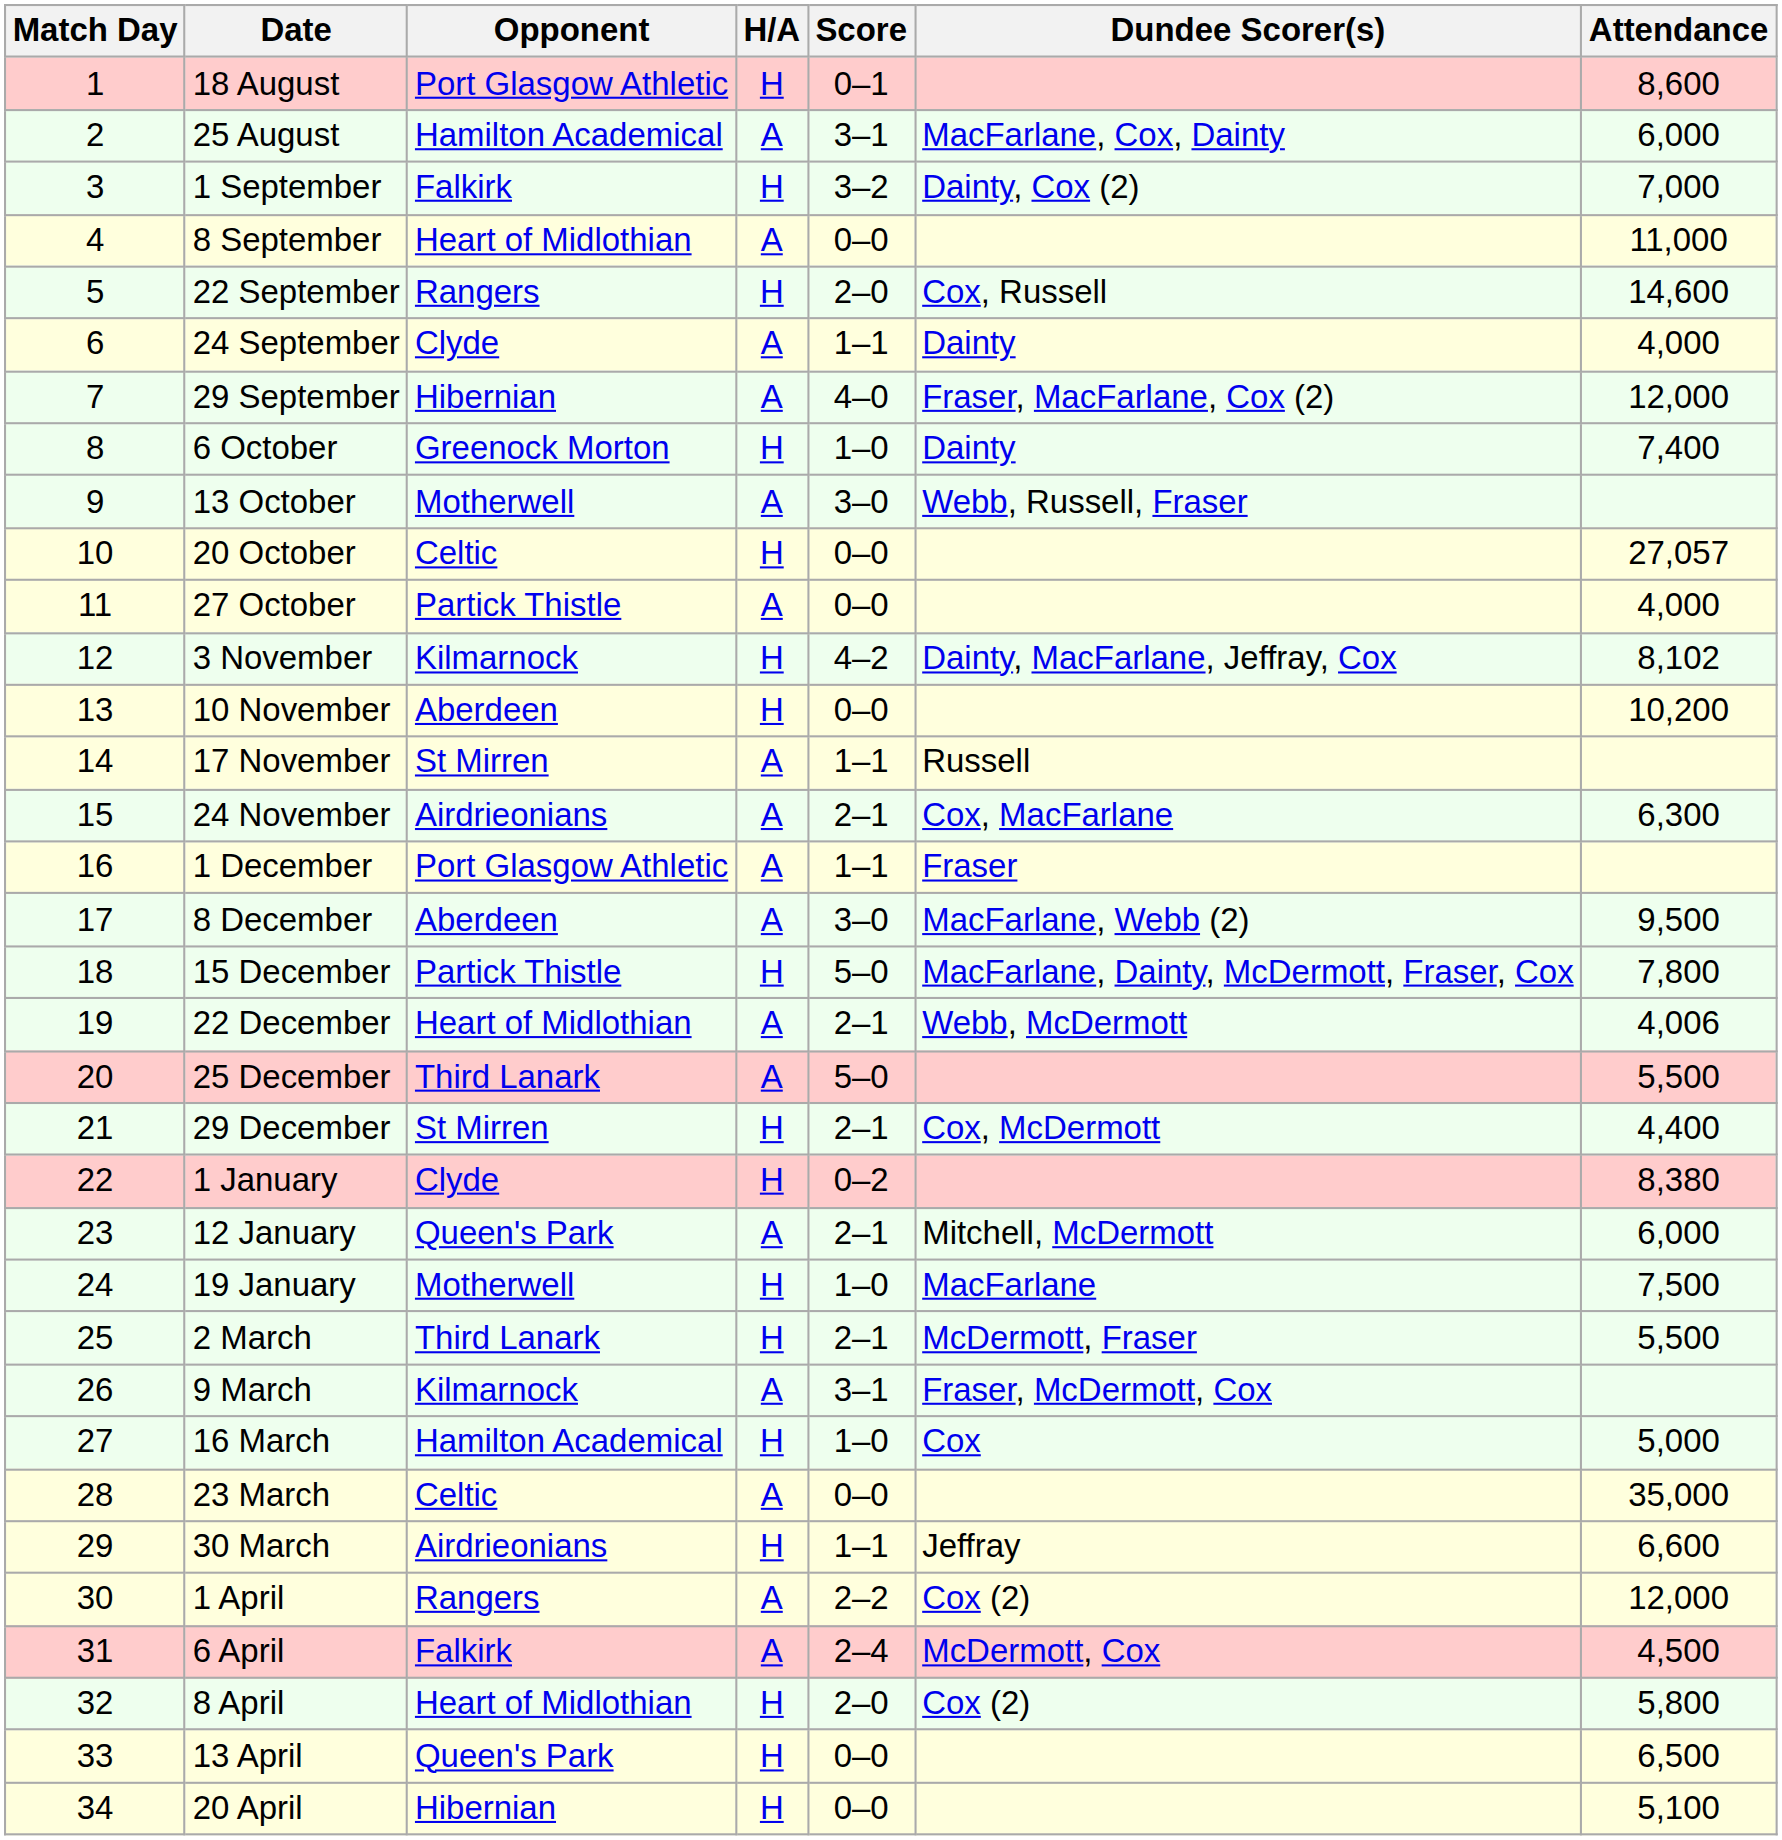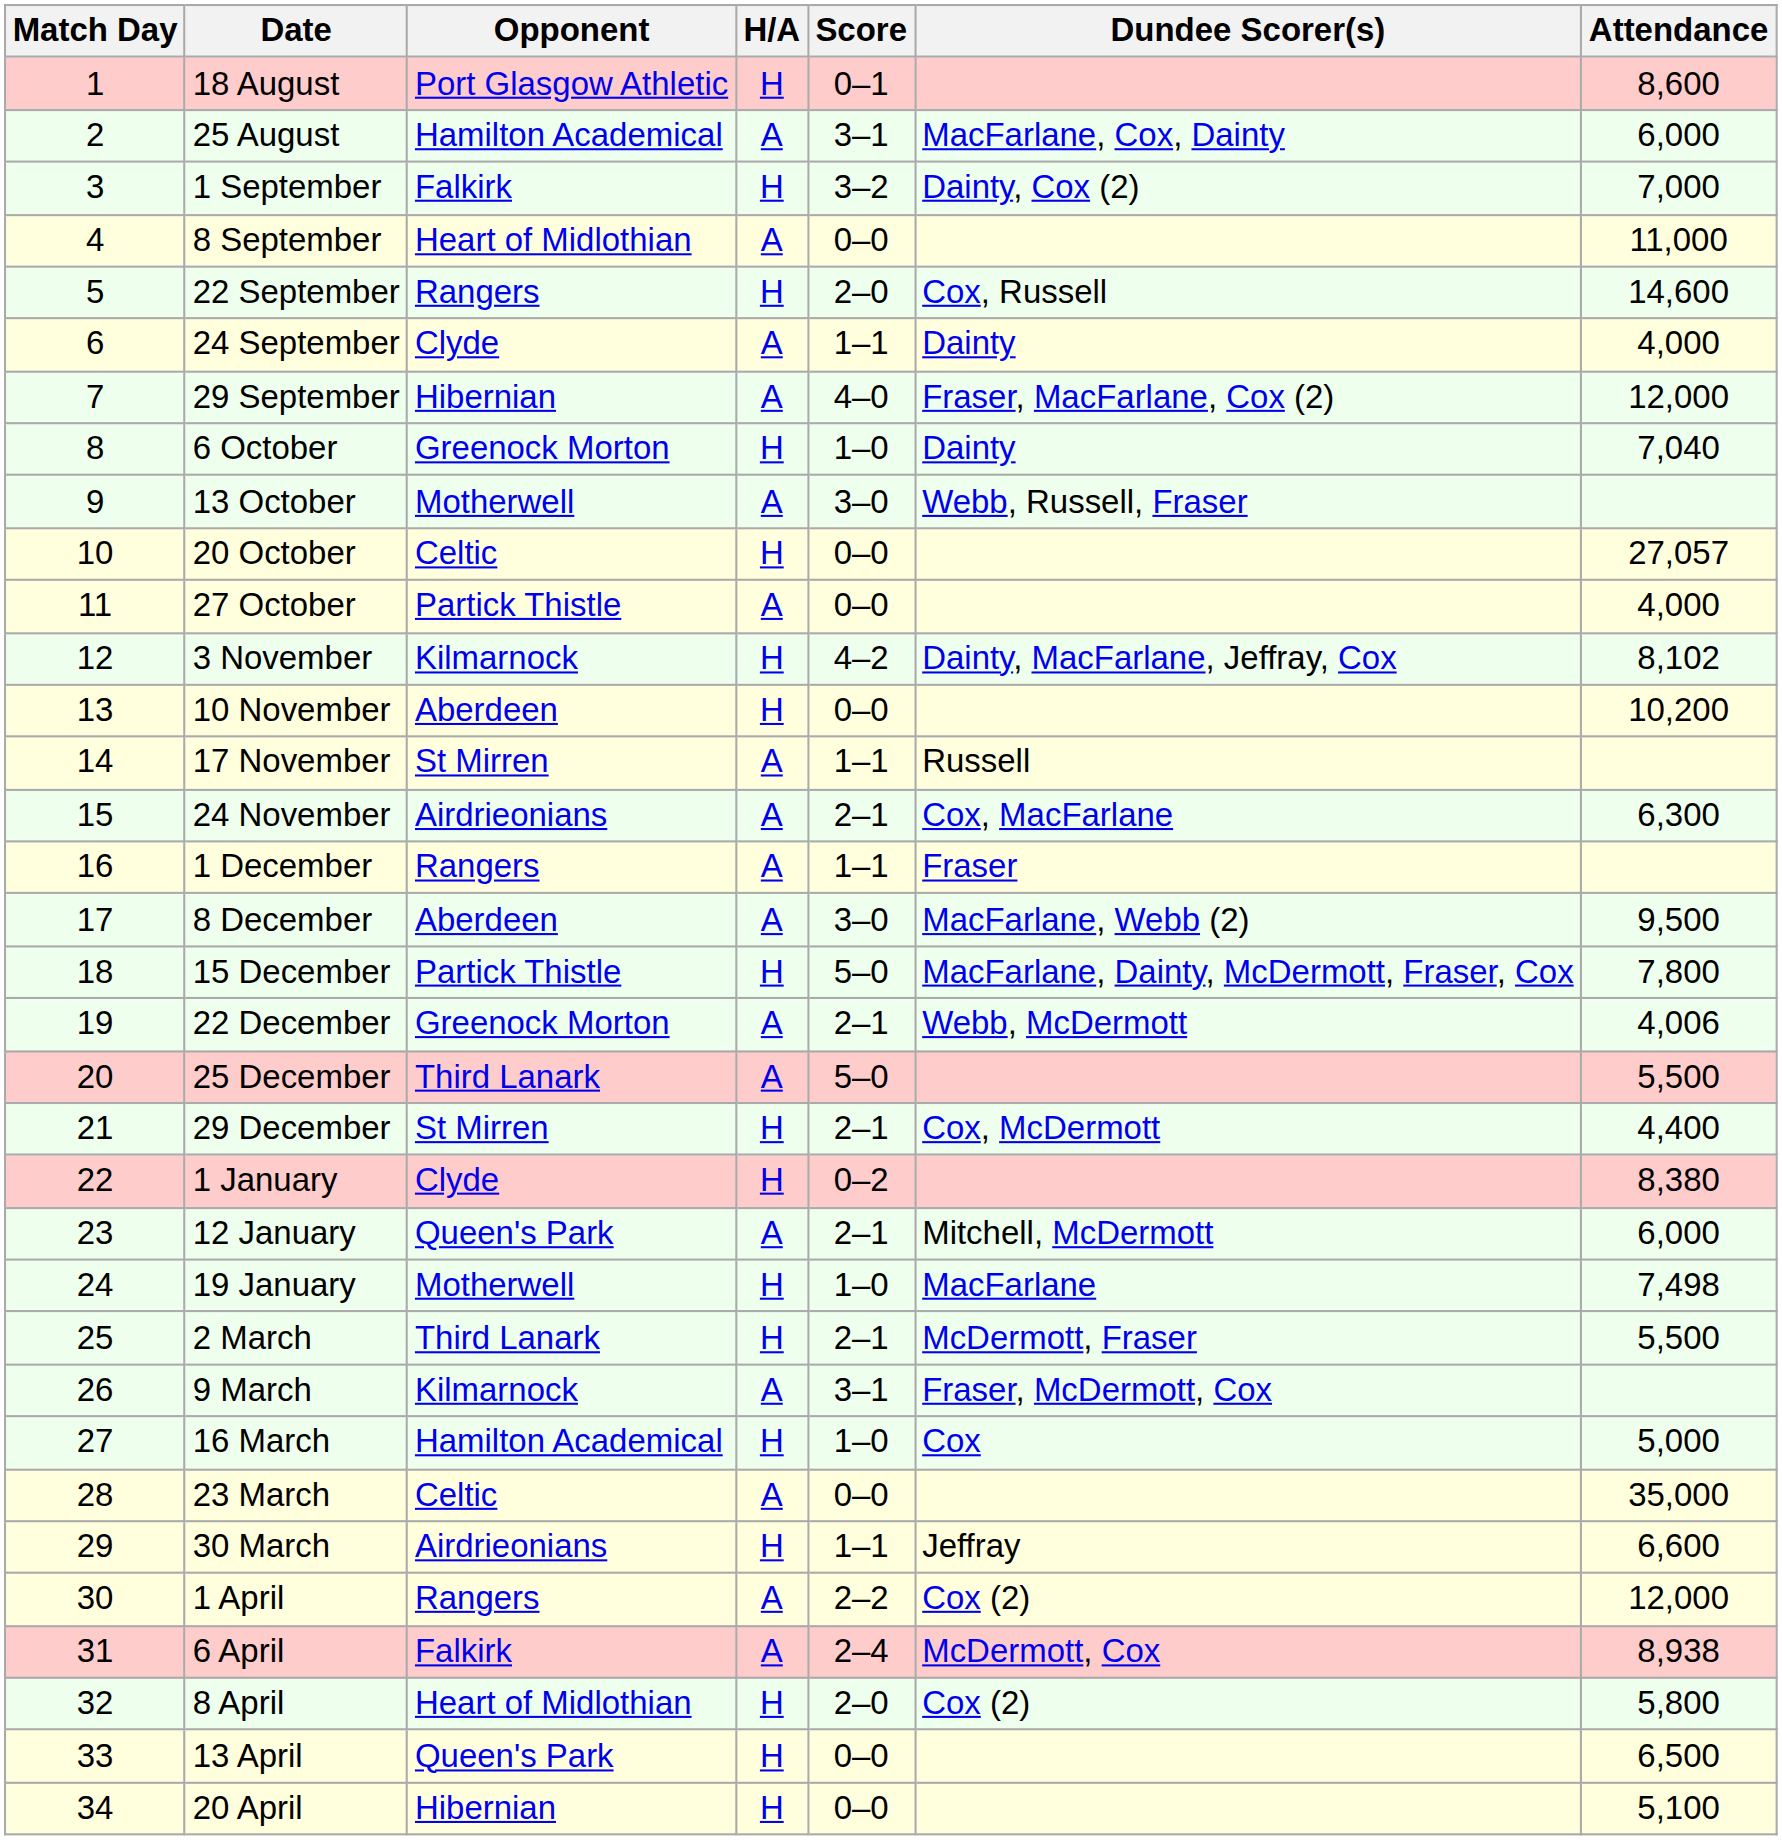6 October | Attendance: 7,400 -> 7,040
1 December | Opponent: Port Glasgow Athletic -> Rangers
22 December | Opponent: Heart of Midlothian -> Greenock Morton
19 January | Attendance: 7,500 -> 7,498
6 April | Attendance: 4,500 -> 8,938
